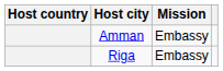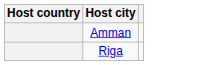- column: Mission | Embassy | Embassy
